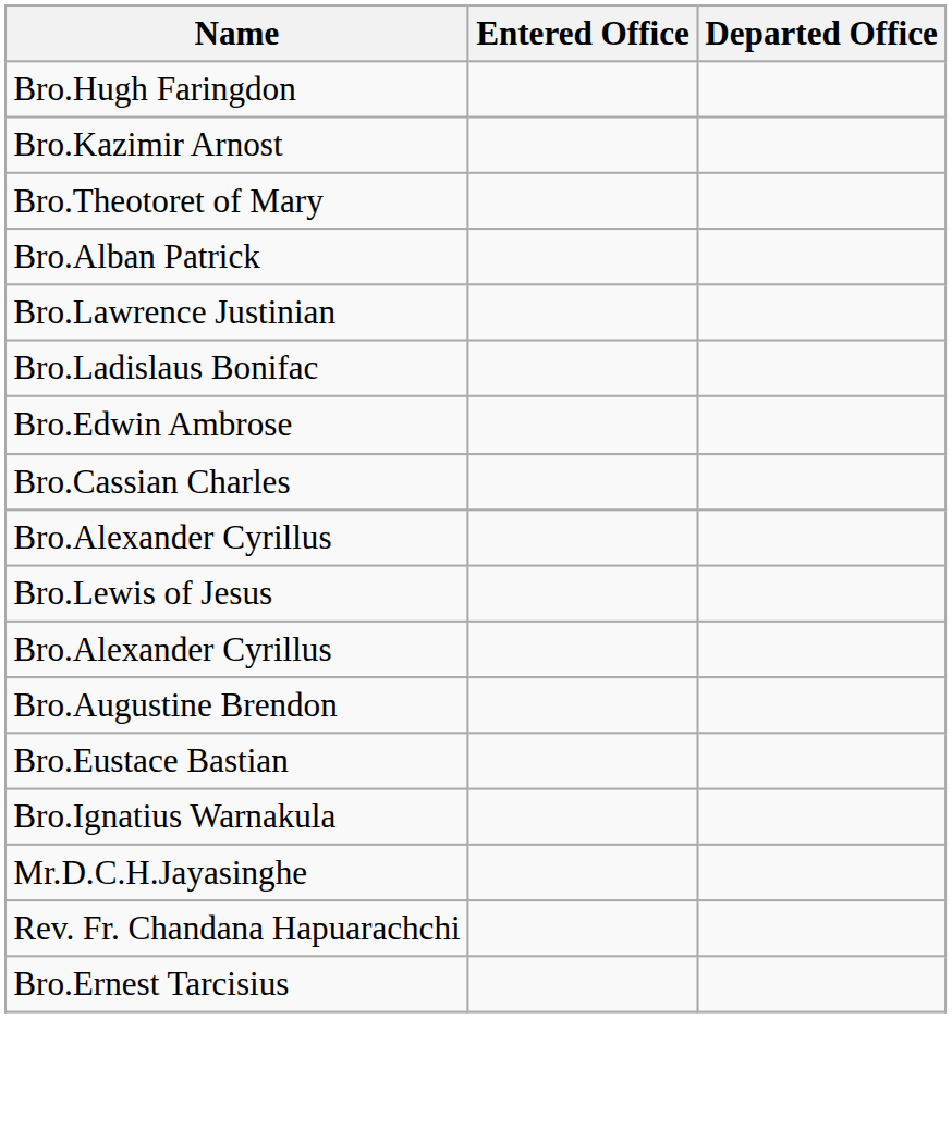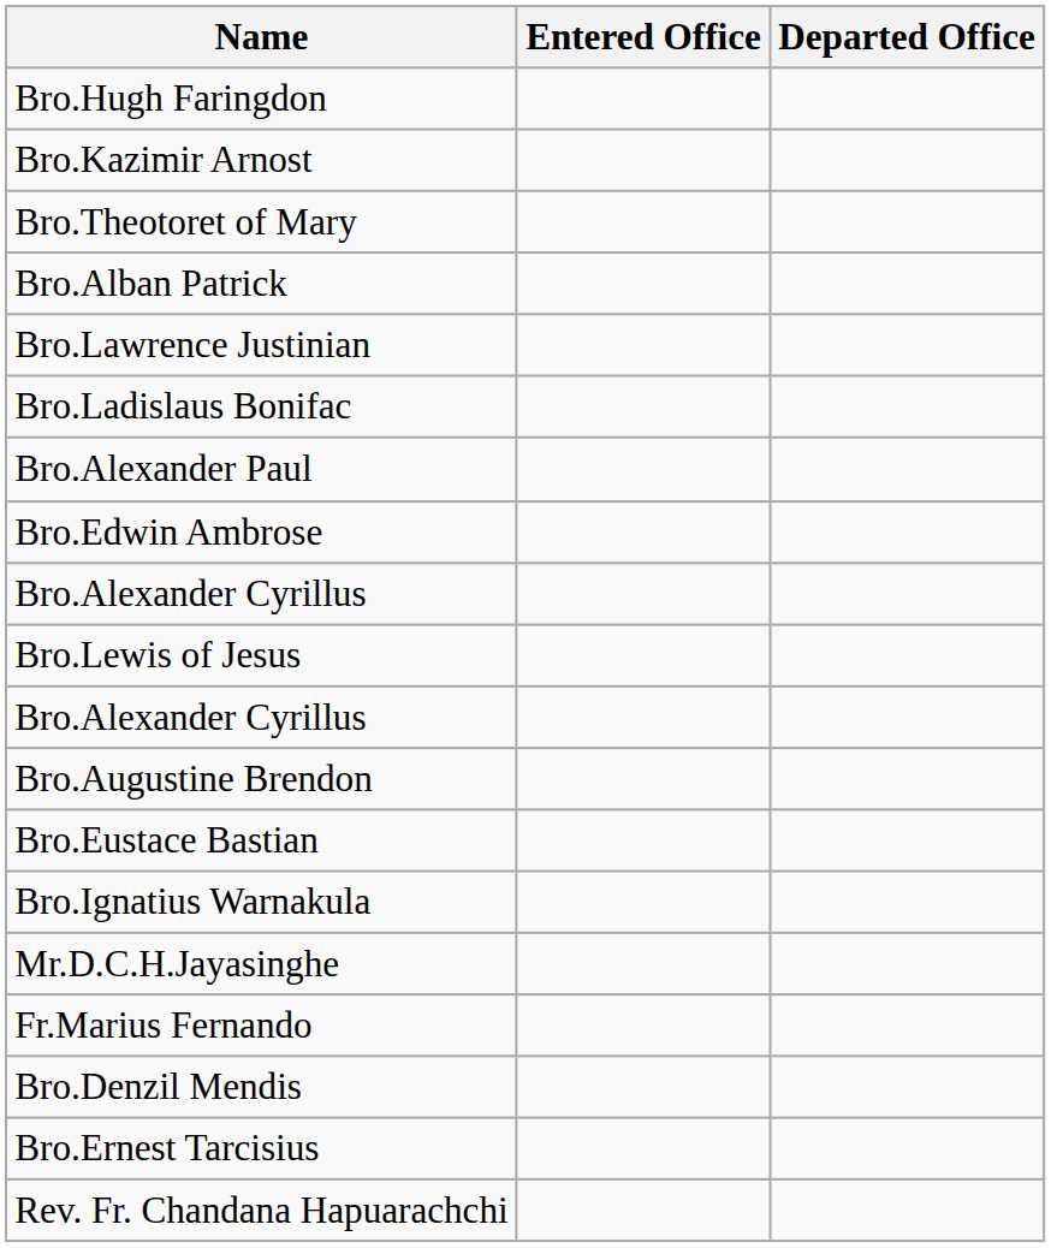+ row: Bro.Alexander Paul
- row: Bro.Cassian Charles
+ row: Fr.Marius Fernando
+ row: Bro.Denzil Mendis
rows swapped: Bro.Ernest Tarcisius <-> Rev. Fr. Chandana Hapuarachchi
